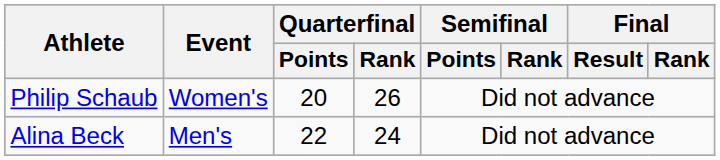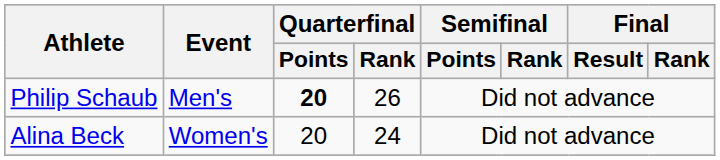Philip Schaub | Event: Women's -> Men's
Philip Schaub | Quarterfinal / Points: normal -> bold
Alina Beck | Event: Men's -> Women's
Alina Beck | Quarterfinal / Points: 22 -> 20
